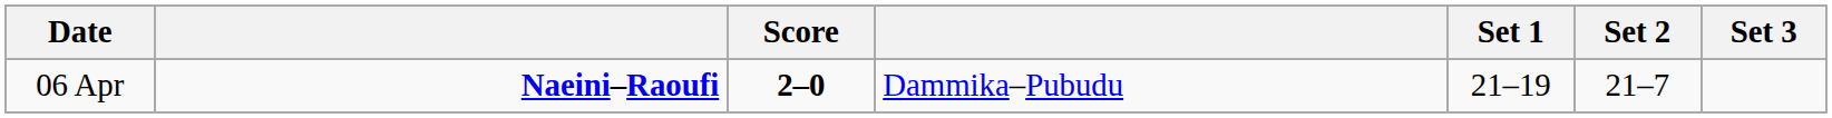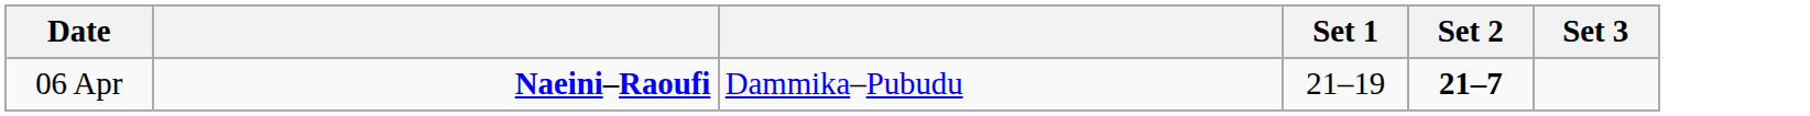- column: Score | 2–0
06 Apr | Set 2: normal -> bold
